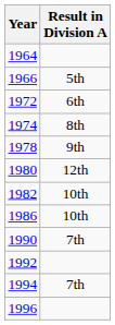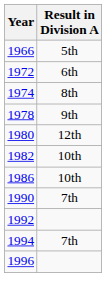- row: 1964
